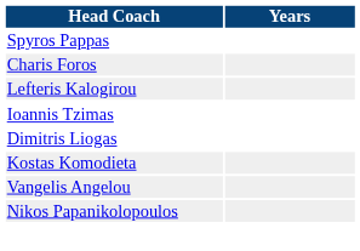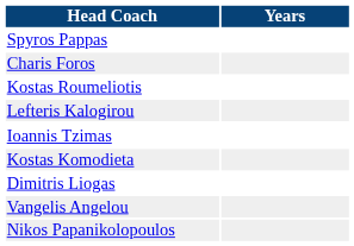+ row: Kostas Roumeliotis
rows swapped: Kostas Komodieta <-> Dimitris Liogas
